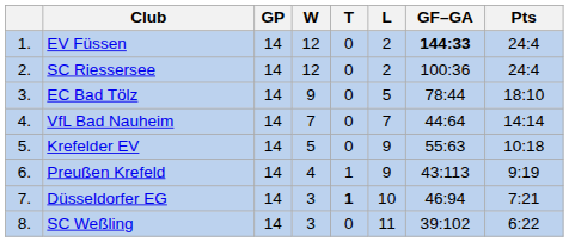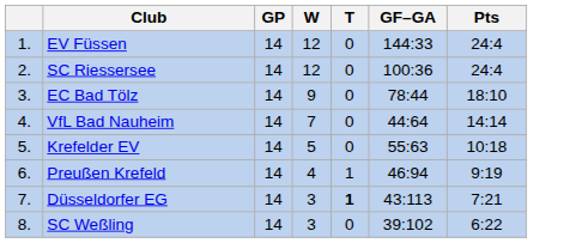- column: L | 2 | 2 | 5 | 7 | 9 | 9 | 10 | 11
EV Füssen | GF–GA: bold -> normal
Preußen Krefeld | GF–GA: 43:113 -> 46:94
Düsseldorfer EG | GF–GA: 46:94 -> 43:113
